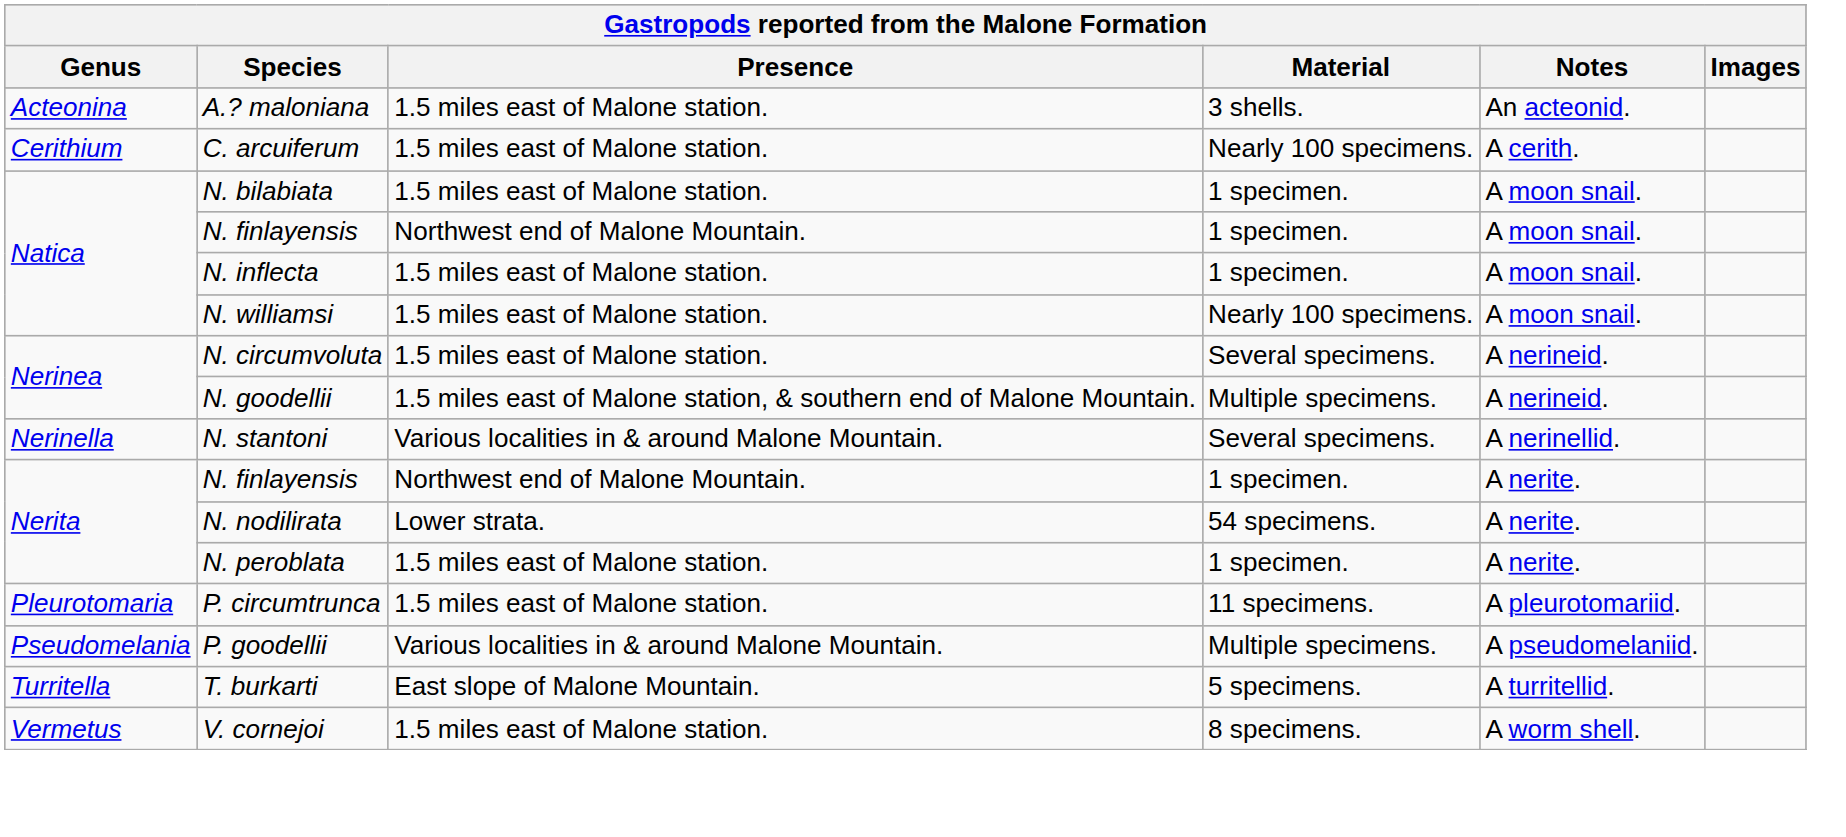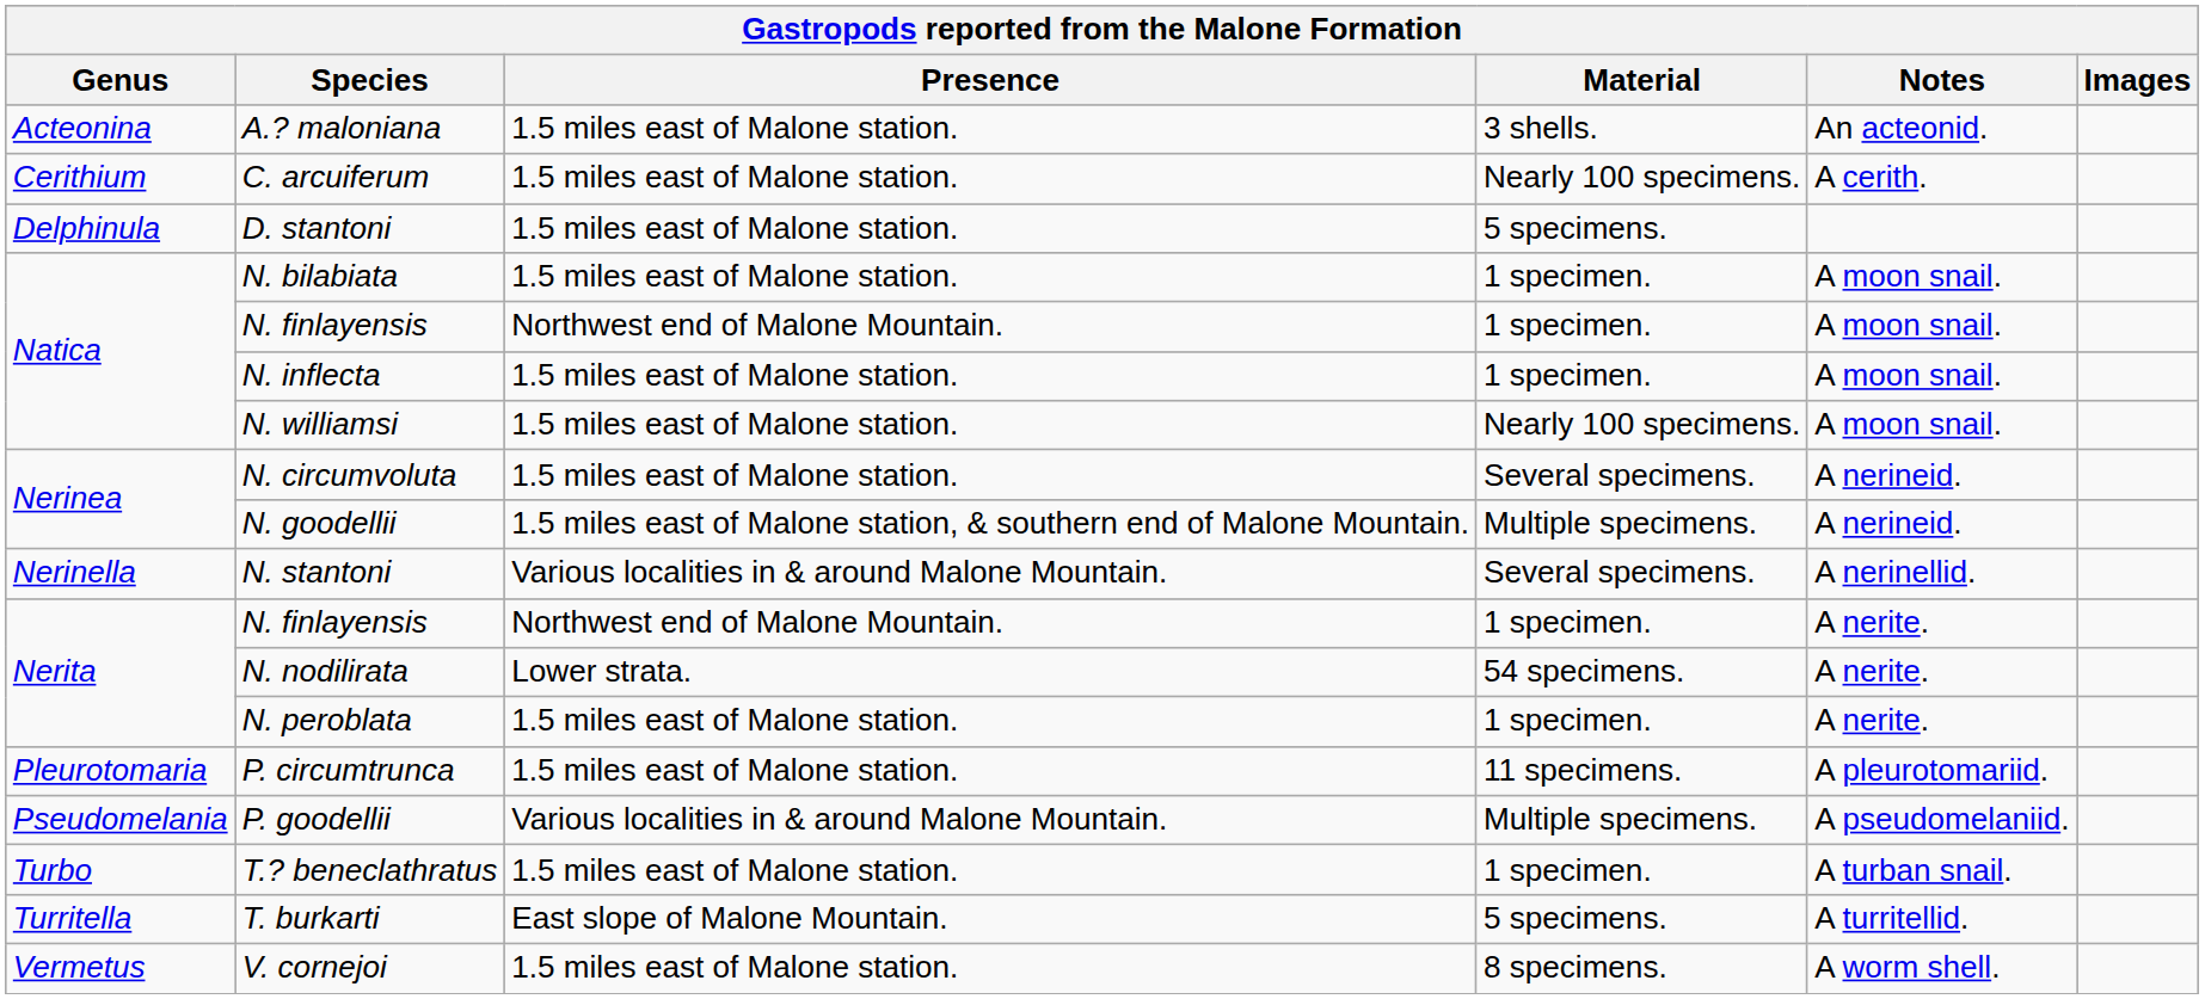+ row: Delphinula | D. stantoni | 1.5 miles east of Malone station. | 5 specimens.
+ row: Turbo | T.? beneclathratus | 1.5 miles east of Malone station. | 1 specimen. | A turban snail.
